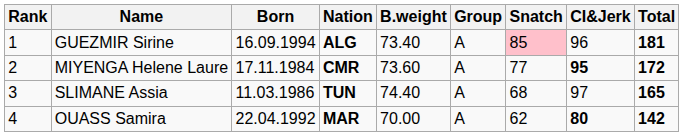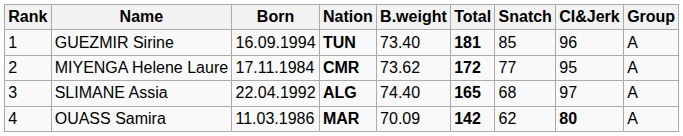columns swapped: Group <-> Total
GUEZMIR Sirine | Nation: ALG -> TUN
GUEZMIR Sirine | Snatch: pink background -> no background
MIYENGA Helene Laure | B.weight: 73.60 -> 73.62
MIYENGA Helene Laure | CI&Jerk: bold -> normal
SLIMANE Assia | Born: 11.03.1986 -> 22.04.1992
SLIMANE Assia | Nation: TUN -> ALG
OUASS Samira | Born: 22.04.1992 -> 11.03.1986
OUASS Samira | B.weight: 70.00 -> 70.09
